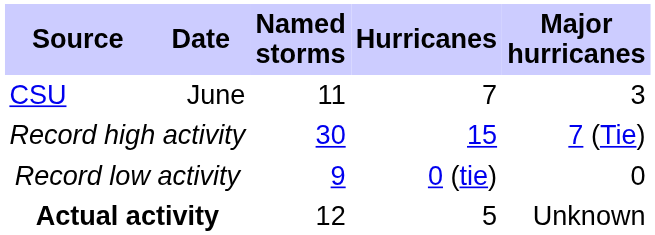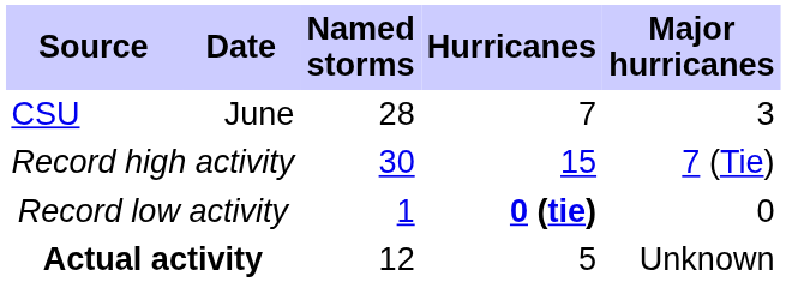CSU | Named storms: 11 -> 28
Record low activity | Named storms: 9 -> 1
Record low activity | Hurricanes: normal -> bold
